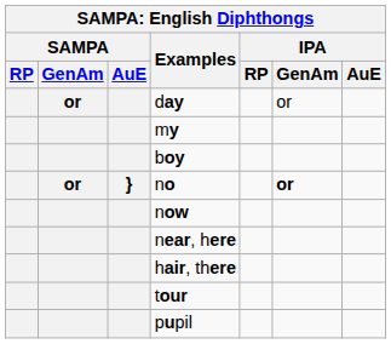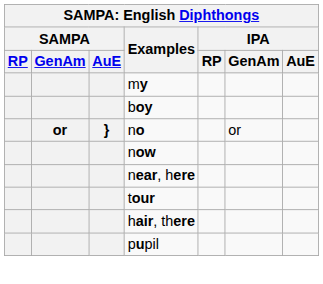- row: or | day | or
no | IPA / GenAm: bold -> normal
rows swapped: hair, there <-> tour
